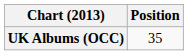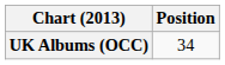UK Albums (OCC) | Position: 35 -> 34
